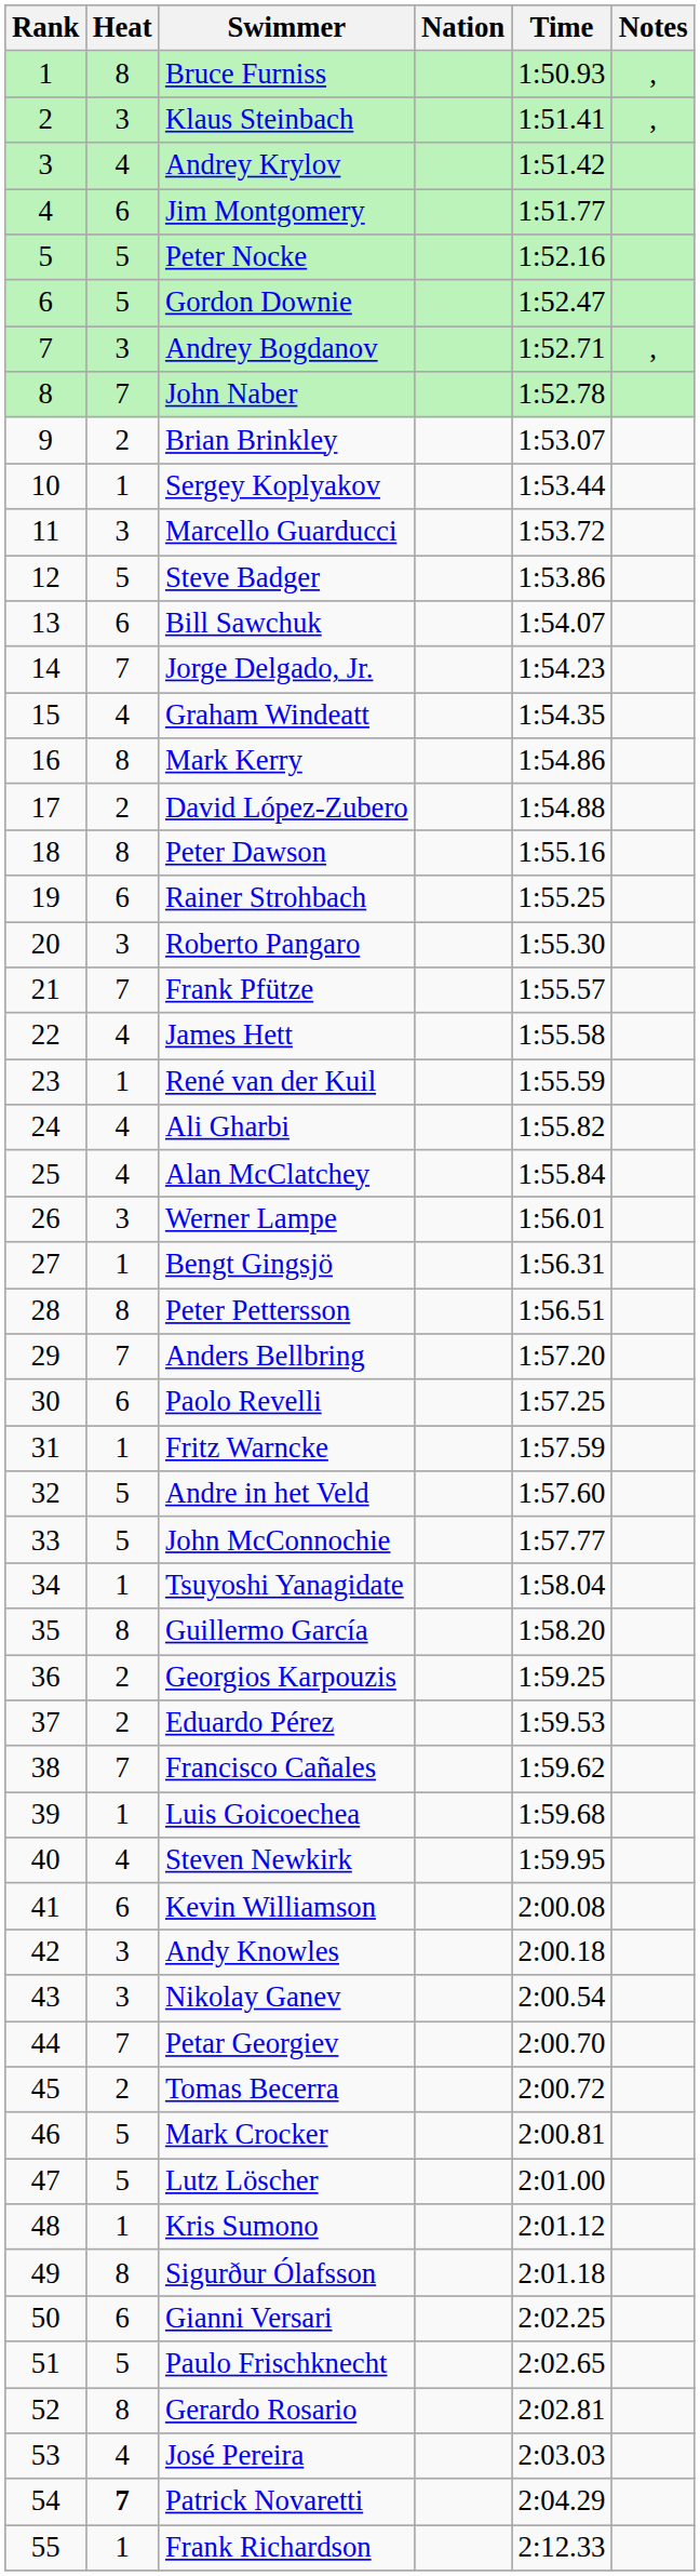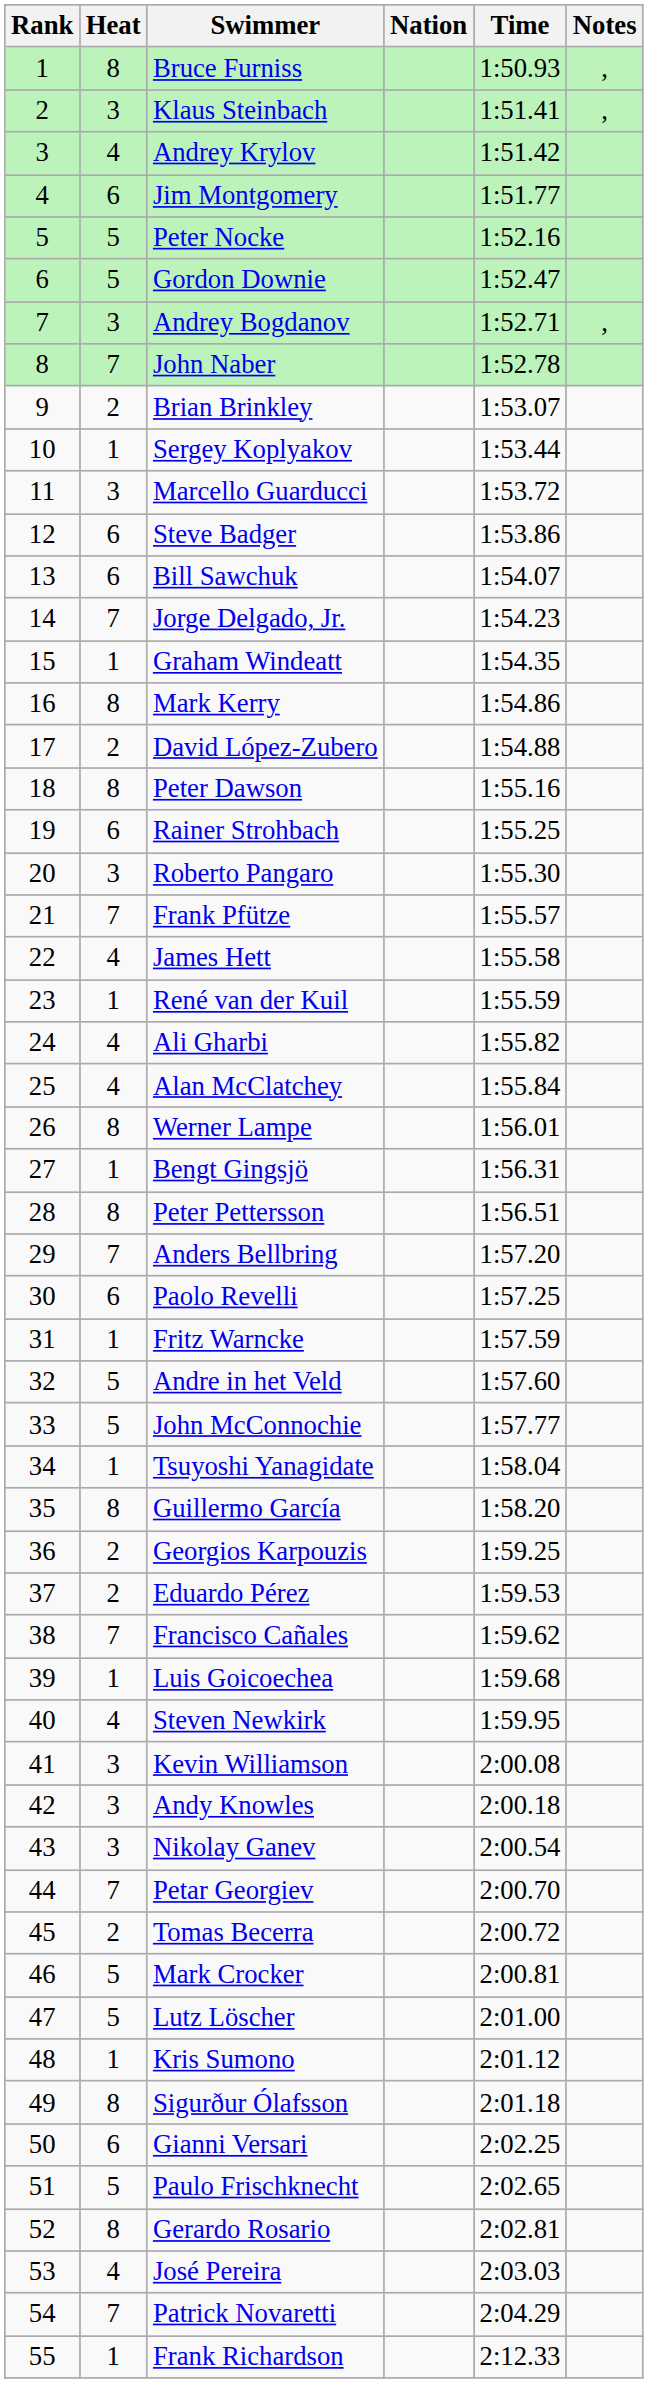Steve Badger | Heat: 5 -> 6
Graham Windeatt | Heat: 4 -> 1
Werner Lampe | Heat: 3 -> 8
Kevin Williamson | Heat: 6 -> 3
Patrick Novaretti | Heat: bold -> normal
